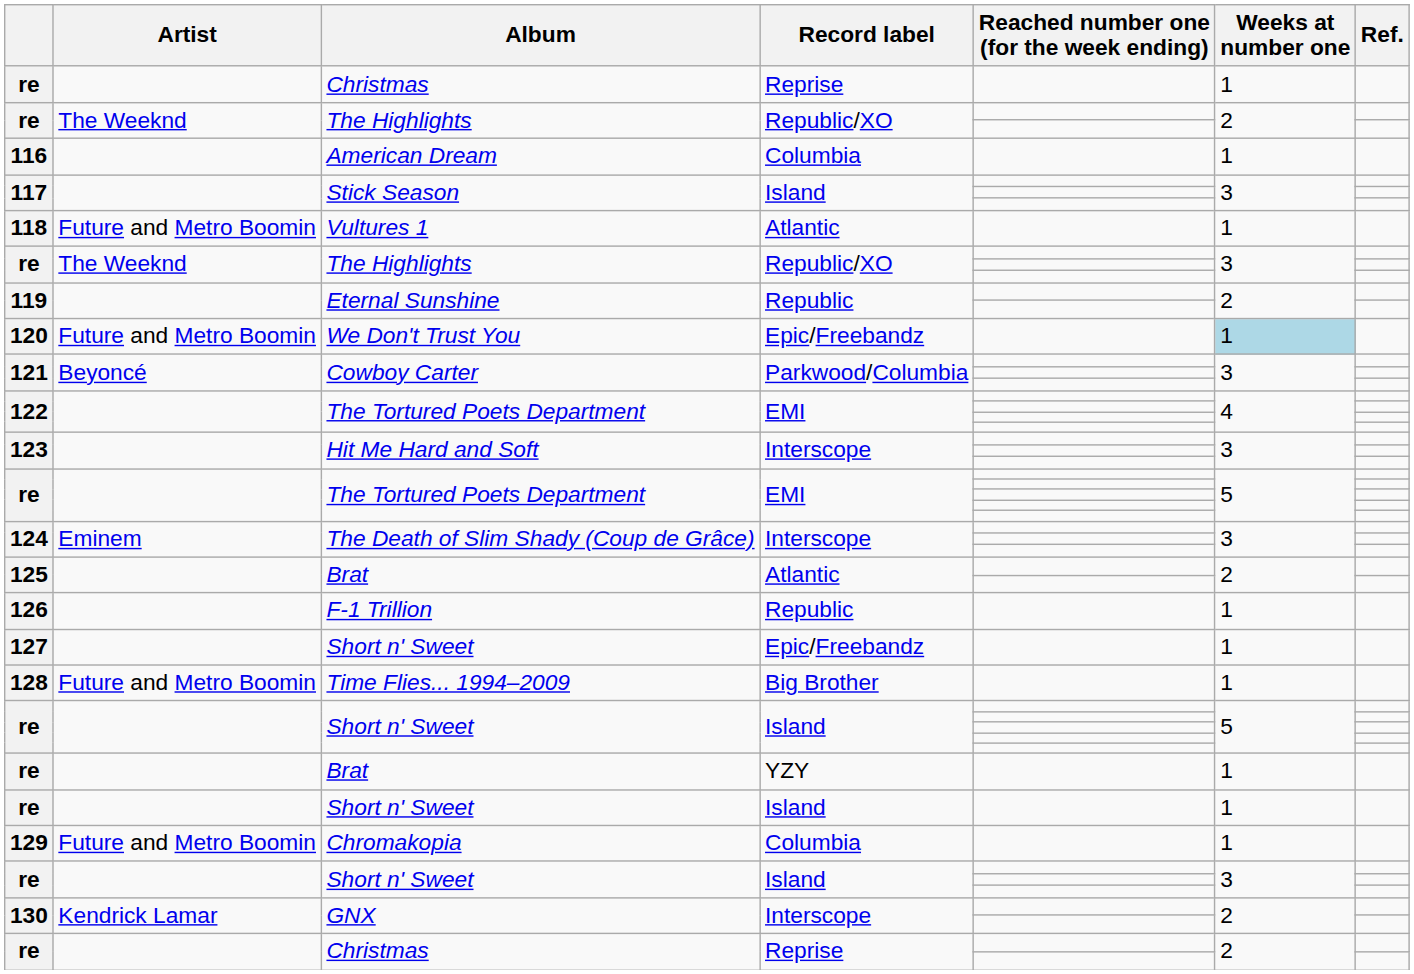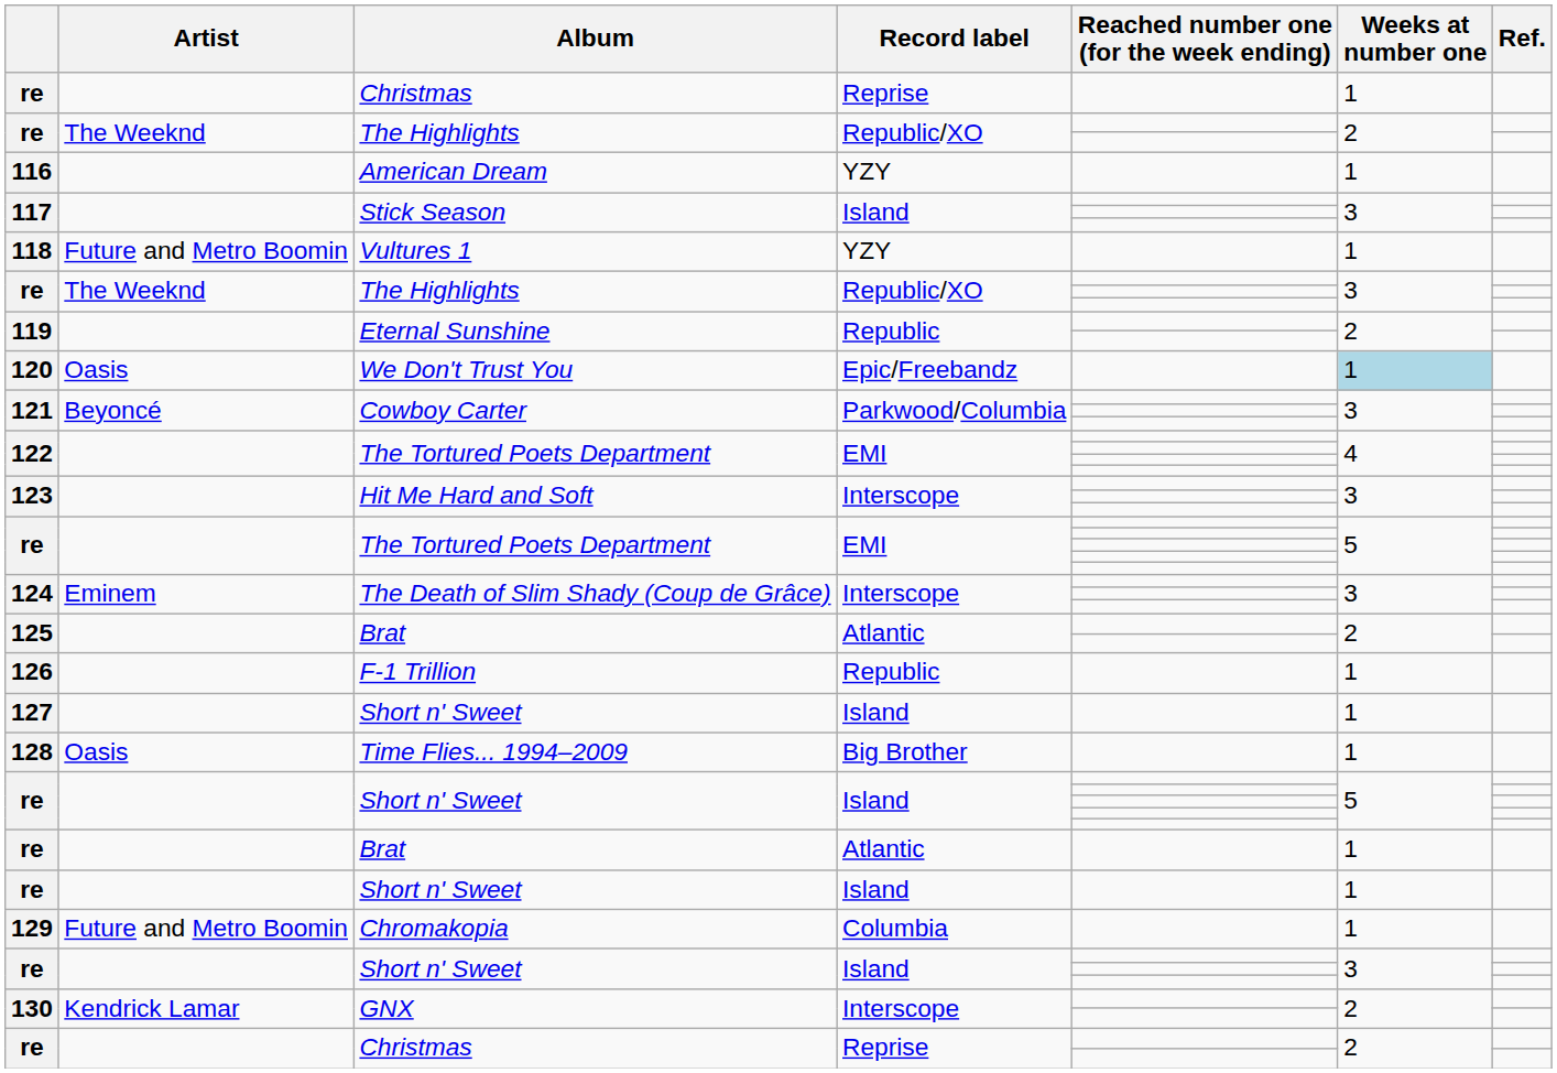American Dream | Record label: Columbia -> YZY
Vultures 1 | Record label: Atlantic -> YZY
We Don't Trust You | Artist: Future and Metro Boomin -> Oasis
127 / Short n' Sweet | Record label: Epic/Freebandz -> Island
Time Flies... 1994–2009 | Artist: Future and Metro Boomin -> Oasis
re / Brat | Record label: YZY -> Atlantic
